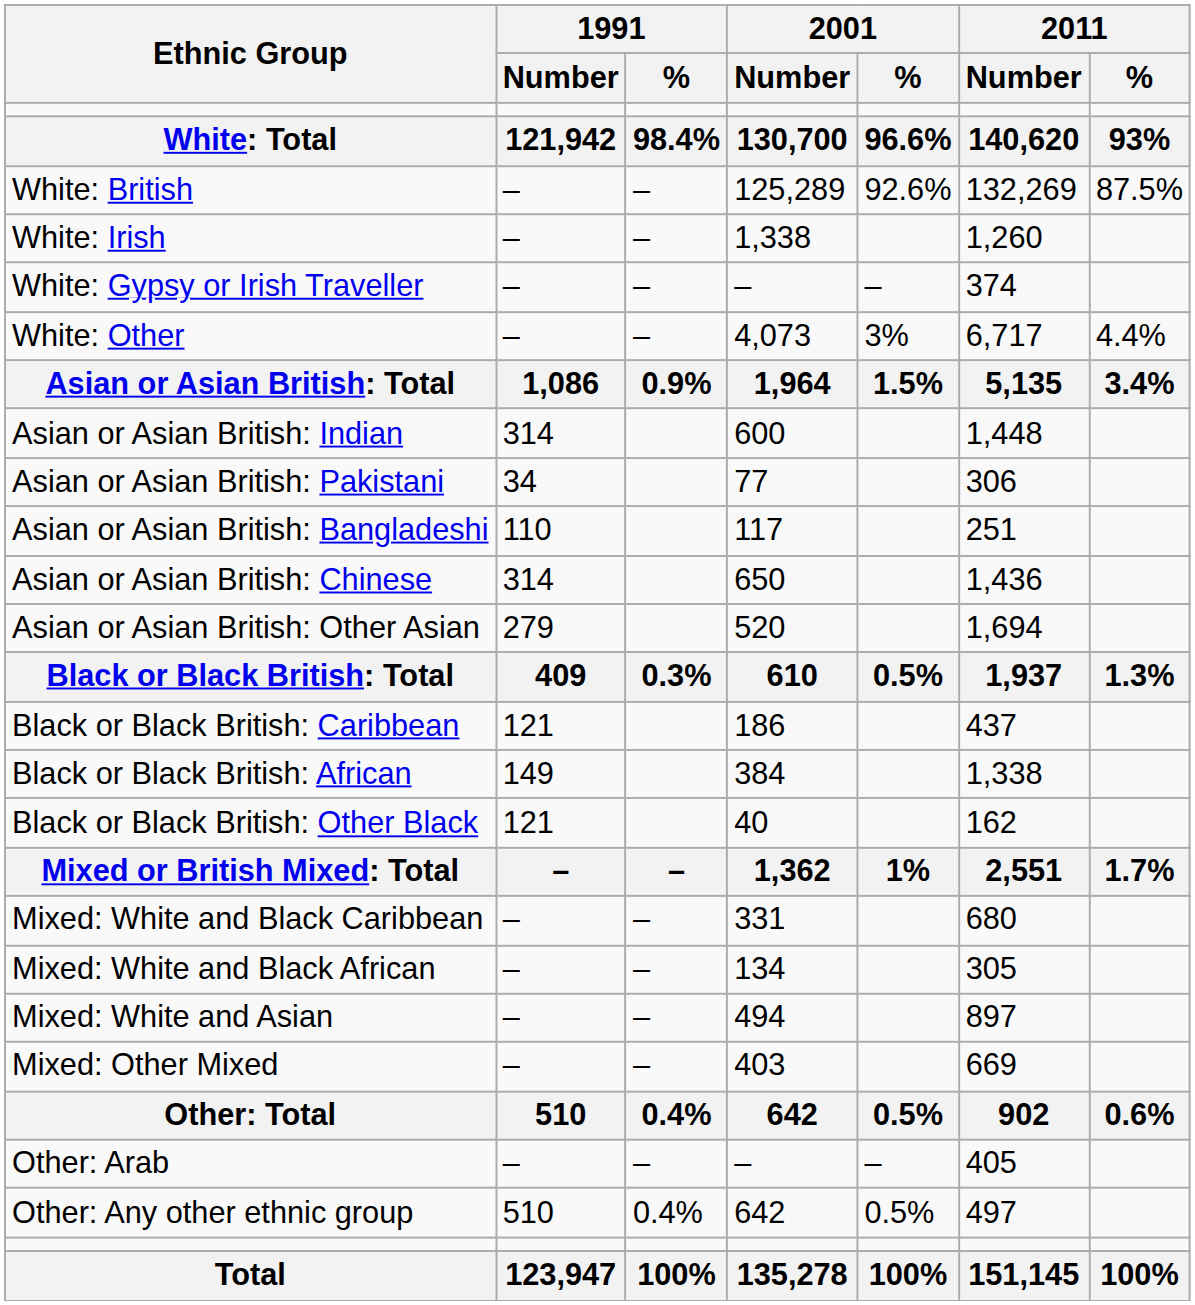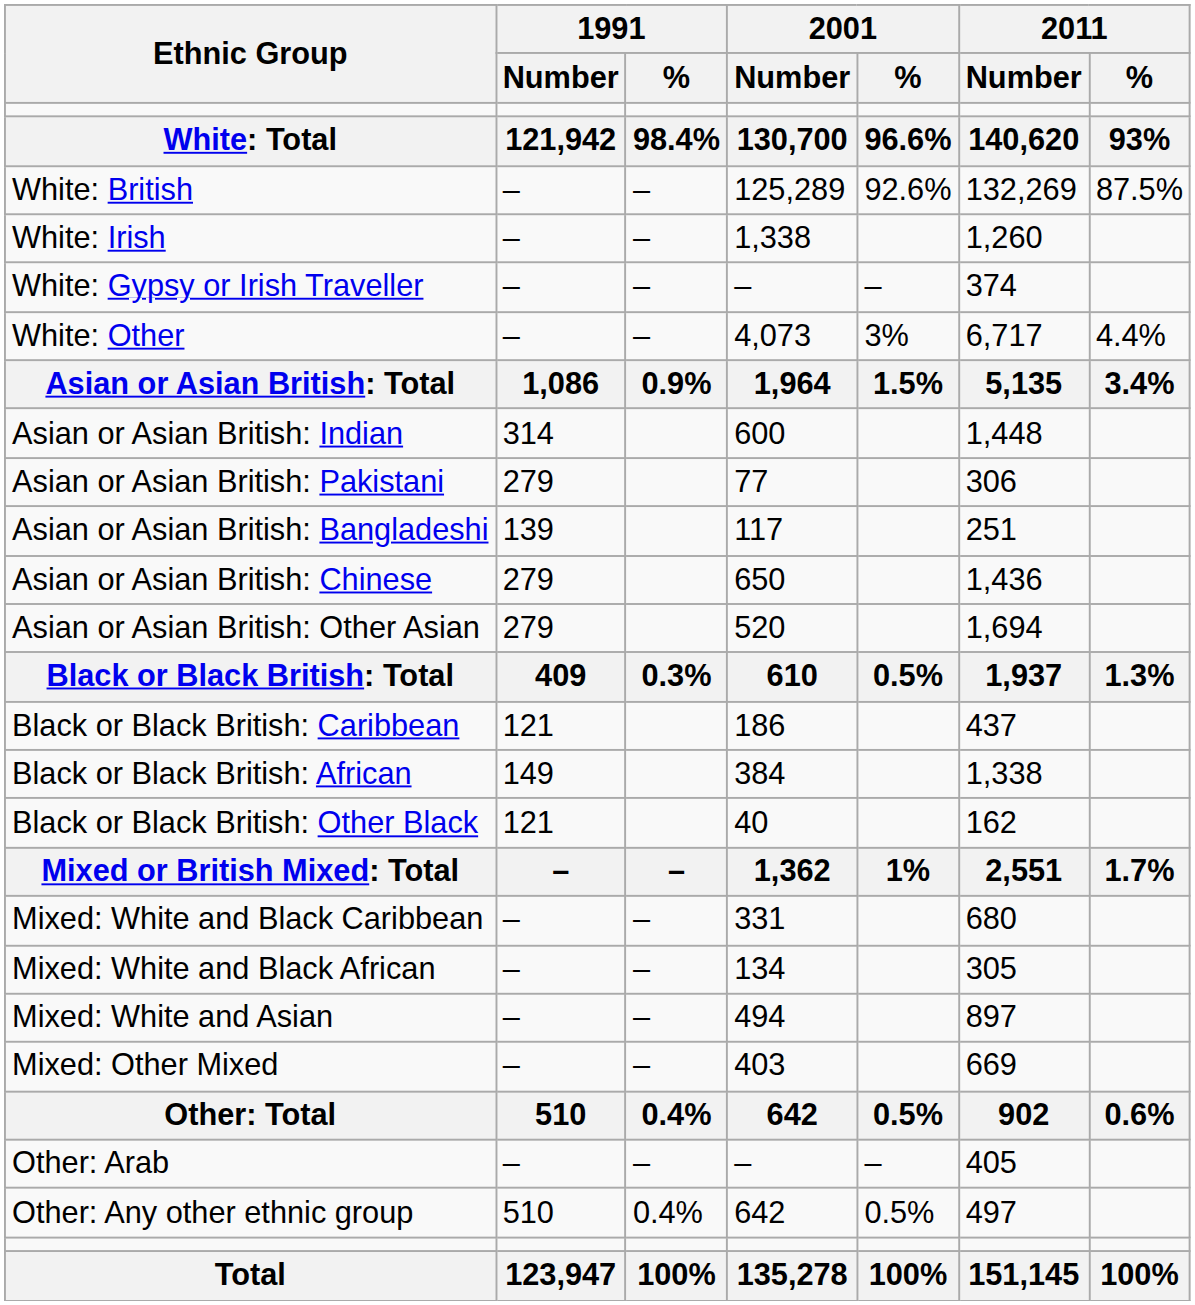Asian or Asian British: Pakistani | 1991 / Number: 34 -> 279
Asian or Asian British: Bangladeshi | 1991 / Number: 110 -> 139
Asian or Asian British: Chinese | 1991 / Number: 314 -> 279
